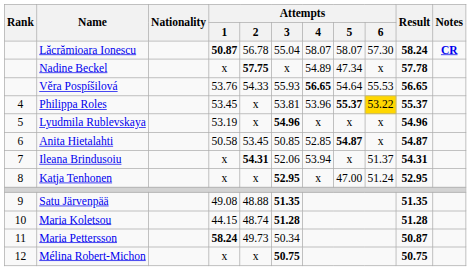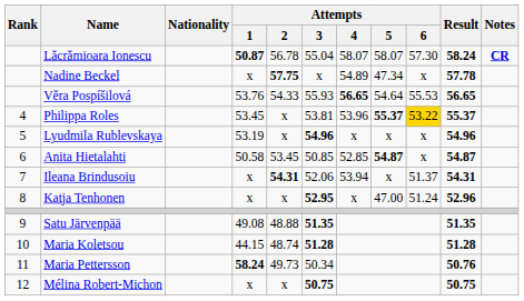Katja Tenhonen | Result: 52.95 -> 52.96
Maria Pettersson | Result: 50.87 -> 50.76
